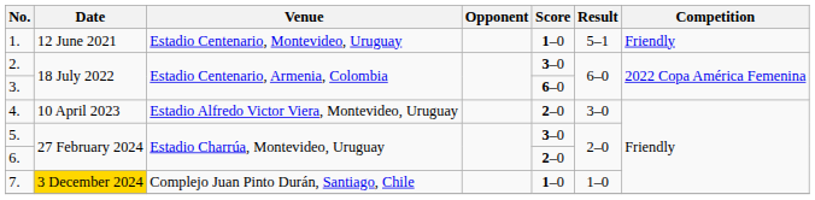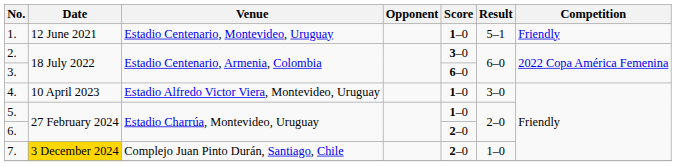4. | Score: 2–0 -> 1–0
5. | Score: 3–0 -> 1–0
7. | Score: 1–0 -> 2–0
